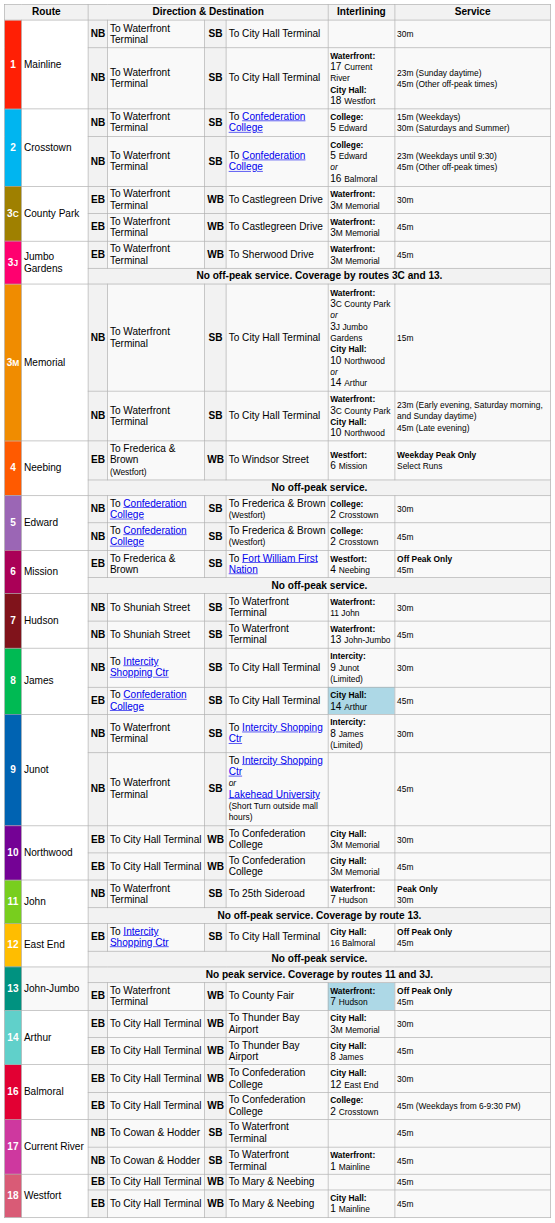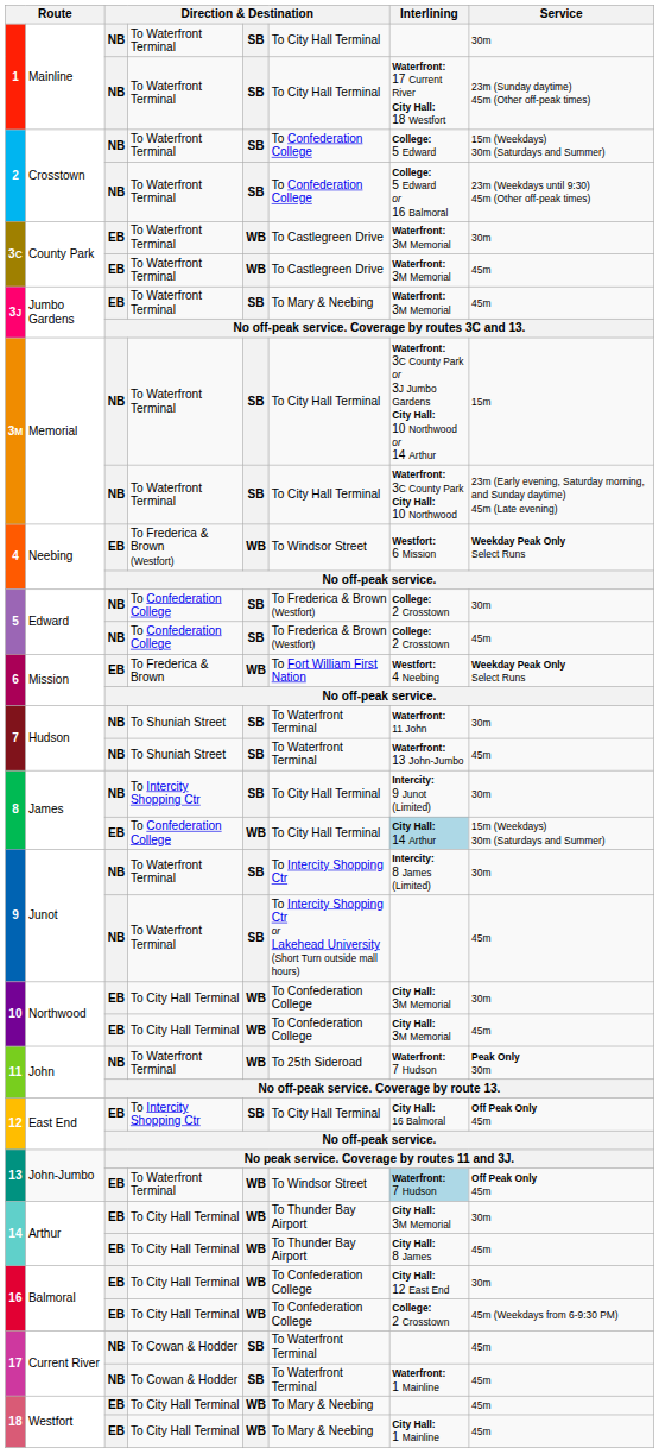3J / To Waterfront Terminal | column 5: WB -> SB
3J / To Waterfront Terminal | column 6: To Sherwood Drive -> To Mary & Neebing
6 / To Frederica & Brown | column 5: SB -> WB
6 / To Frederica & Brown | Service: Off Peak Only 45m -> Weekday Peak Only Select Runs
8 / To Confederation College | column 5: SB -> WB
8 / To Confederation College | Service: 45m -> 15m (Weekdays) 30m (Saturdays and Summer)
11 / To Waterfront Terminal | column 5: SB -> WB
13 / To Waterfront Terminal | column 6: To County Fair -> To Windsor Street
